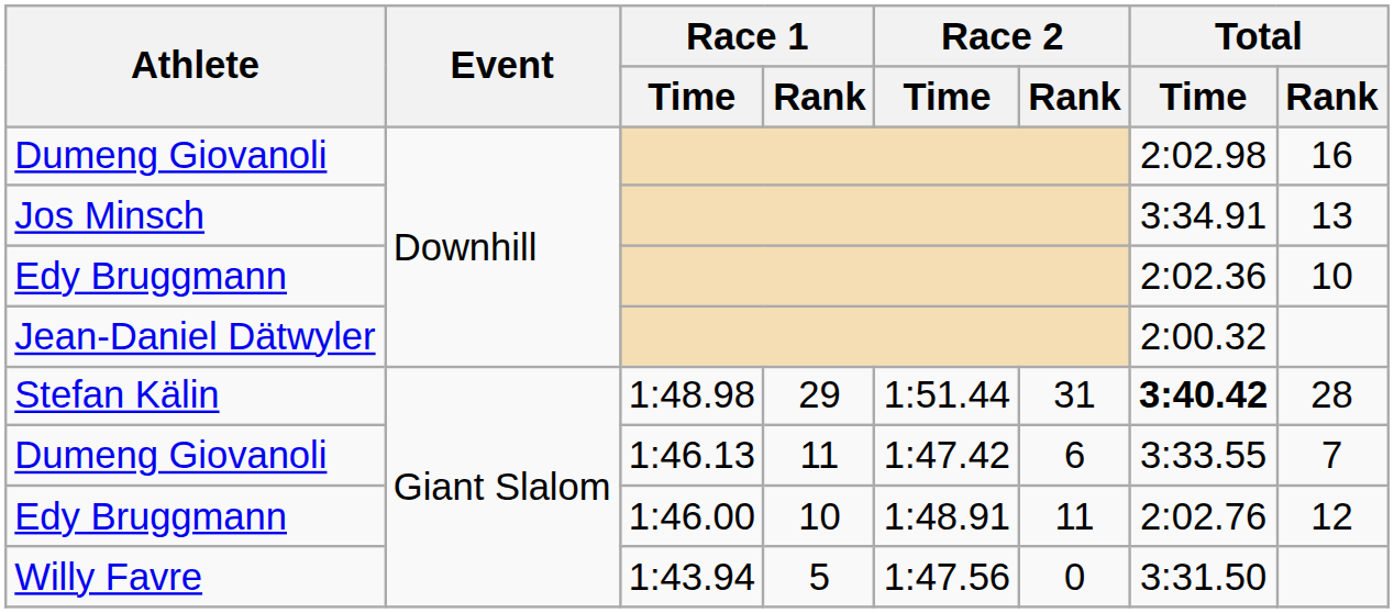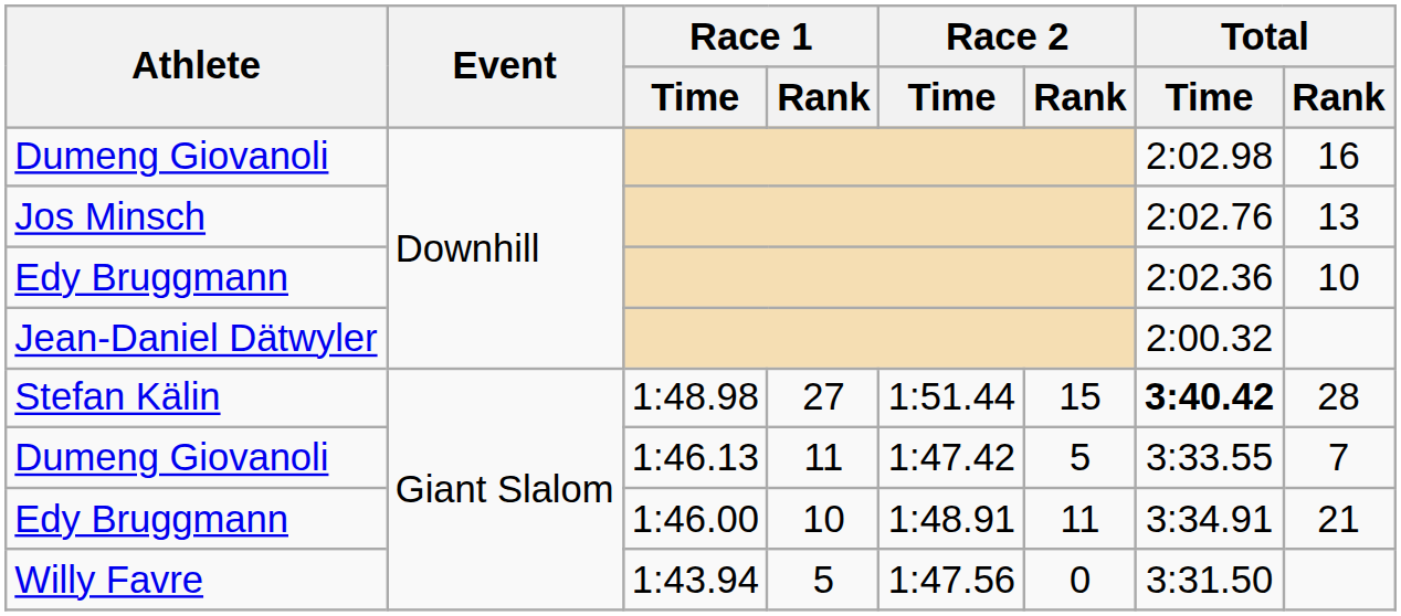Jos Minsch | Total / Time: 3:34.91 -> 2:02.76
Stefan Kälin | Race 1 / Rank: 29 -> 27
Stefan Kälin | Race 2 / Rank: 31 -> 15
Dumeng Giovanoli / 1:46.13 | Race 2 / Rank: 6 -> 5
Edy Bruggmann / 1:46.00 | Total / Time: 2:02.76 -> 3:34.91
Edy Bruggmann / 1:46.00 | Total / Rank: 12 -> 21
